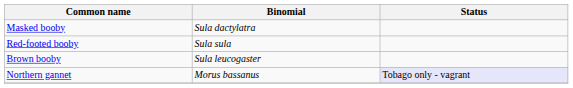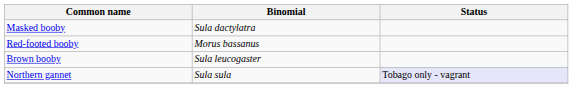Red-footed booby | Binomial: Sula sula -> Morus bassanus
Northern gannet | Binomial: Morus bassanus -> Sula sula
